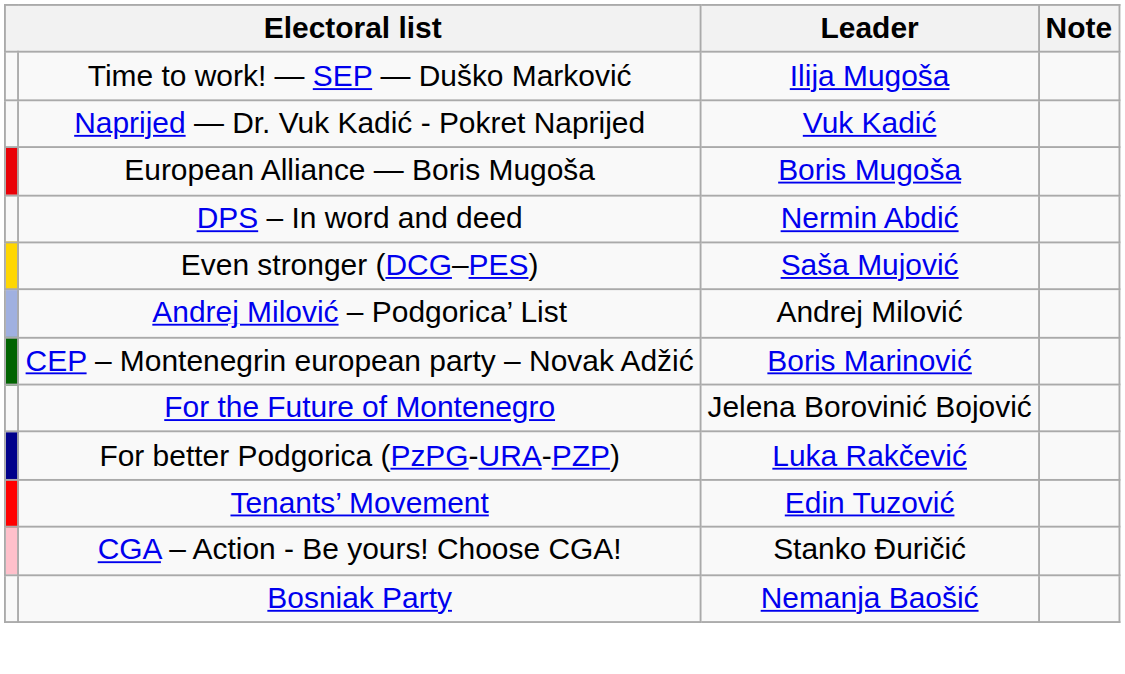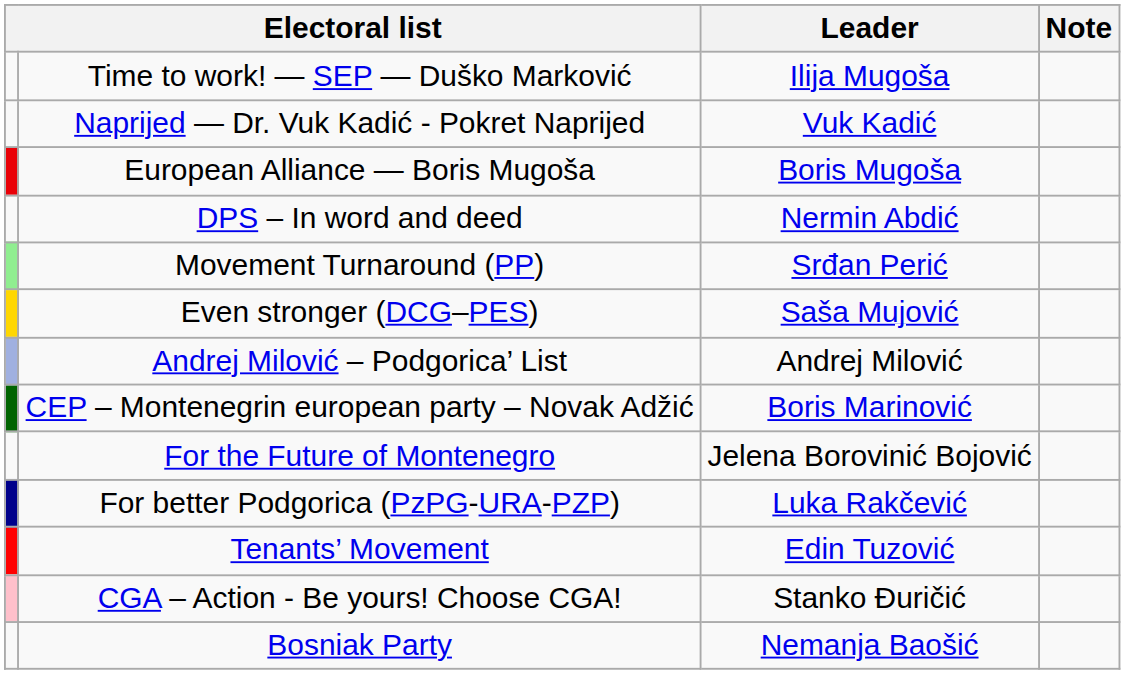+ row: Movement Turnaround (PP) | Srđan Perić
